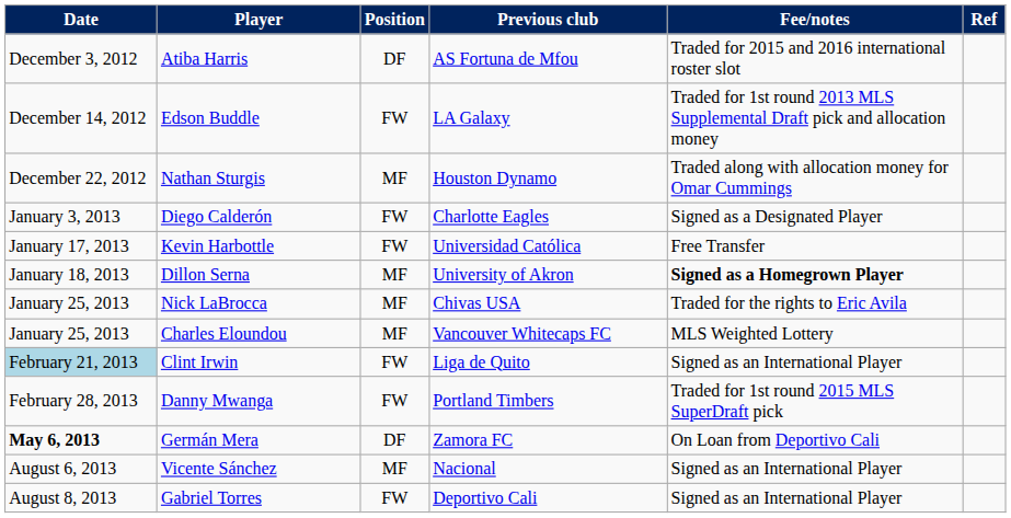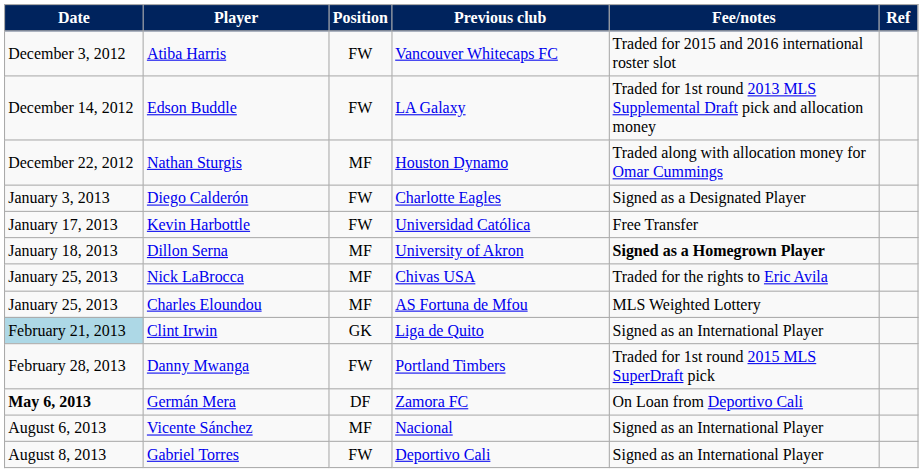Atiba Harris | Position: DF -> FW
Atiba Harris | Previous club: AS Fortuna de Mfou -> Vancouver Whitecaps FC
Charles Eloundou | Previous club: Vancouver Whitecaps FC -> AS Fortuna de Mfou
Clint Irwin | Position: FW -> GK
